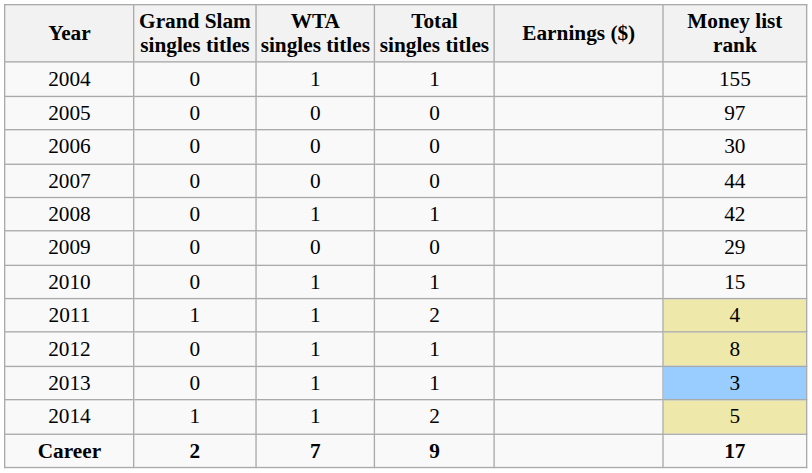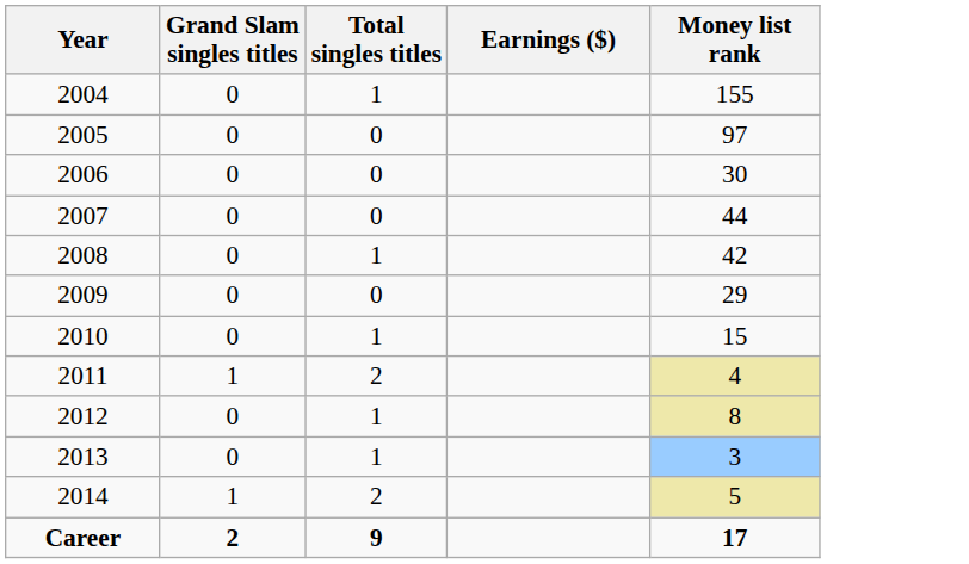- column: WTA singles titles | 1 | 0 | 0 | 0 | 1 | 0 | 1 | 1 | 1 | 1 | 1 | 7
